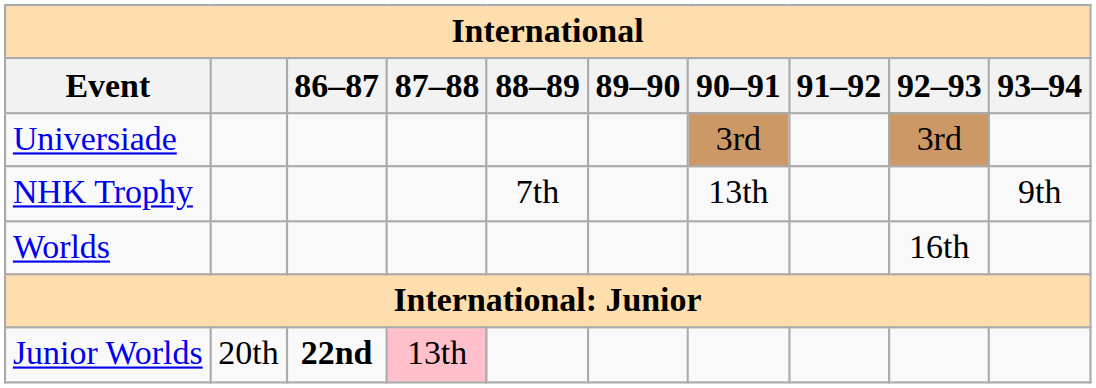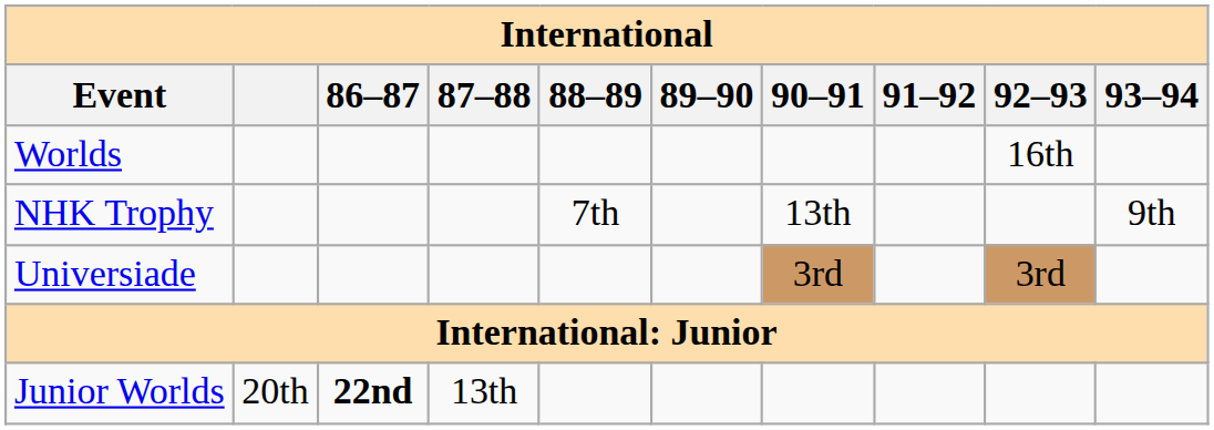rows swapped: Worlds <-> Universiade
Junior Worlds | 87–88: pink background -> no background
